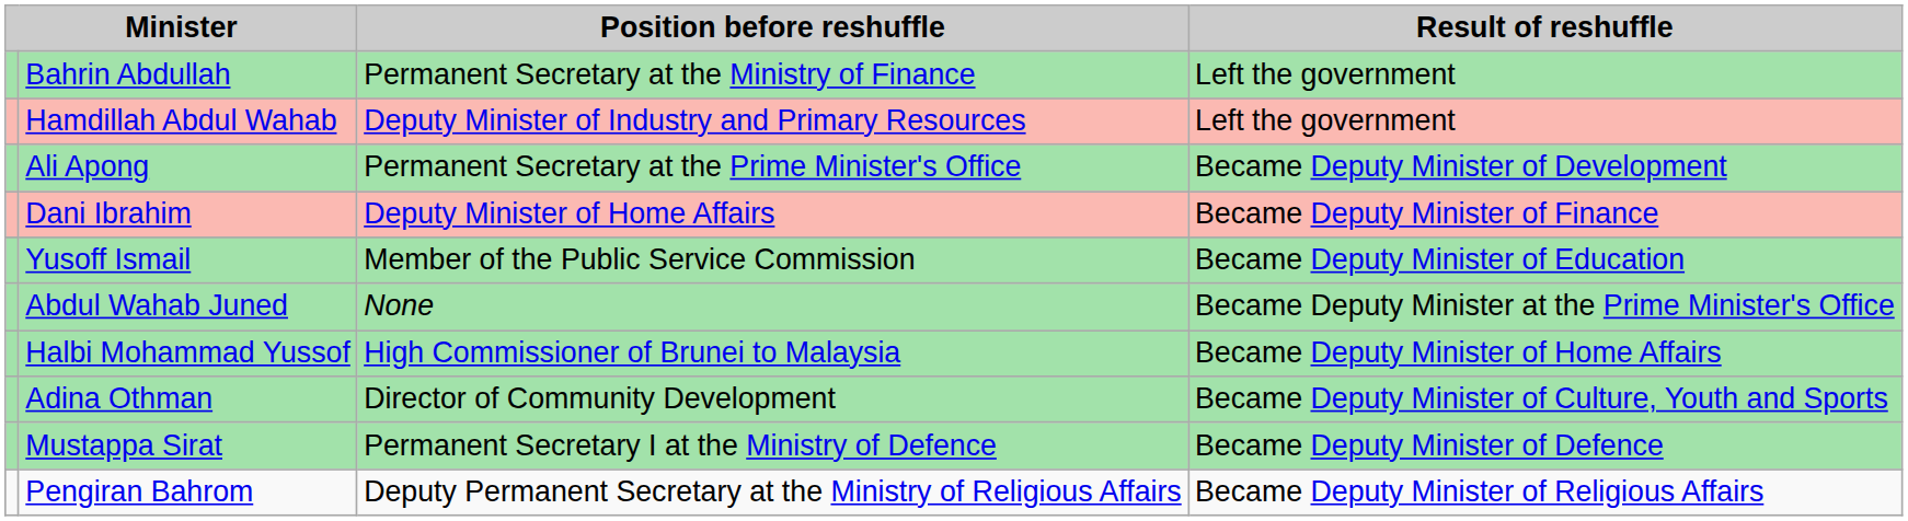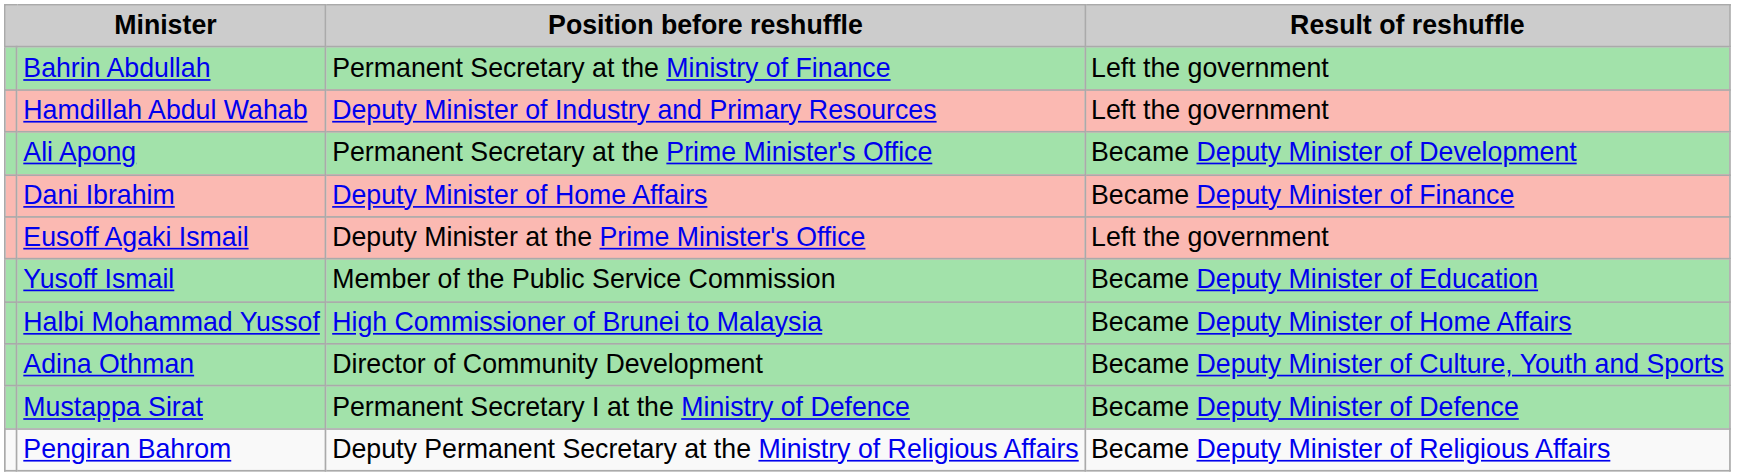+ row: Eusoff Agaki Ismail | Deputy Minister at the Prime Minister's Office | Left the government
- row: Abdul Wahab Juned | None | Became Deputy Minister at the Prime Minister's Office
